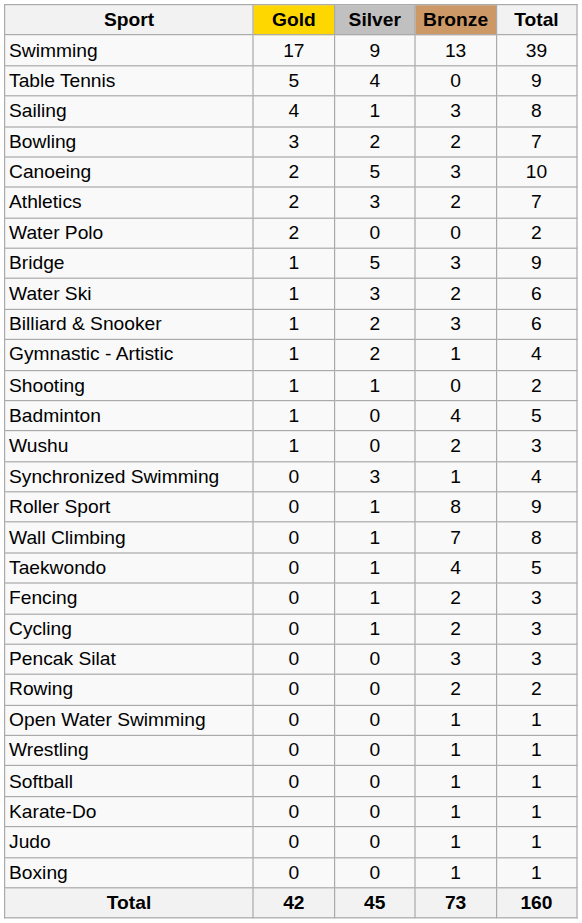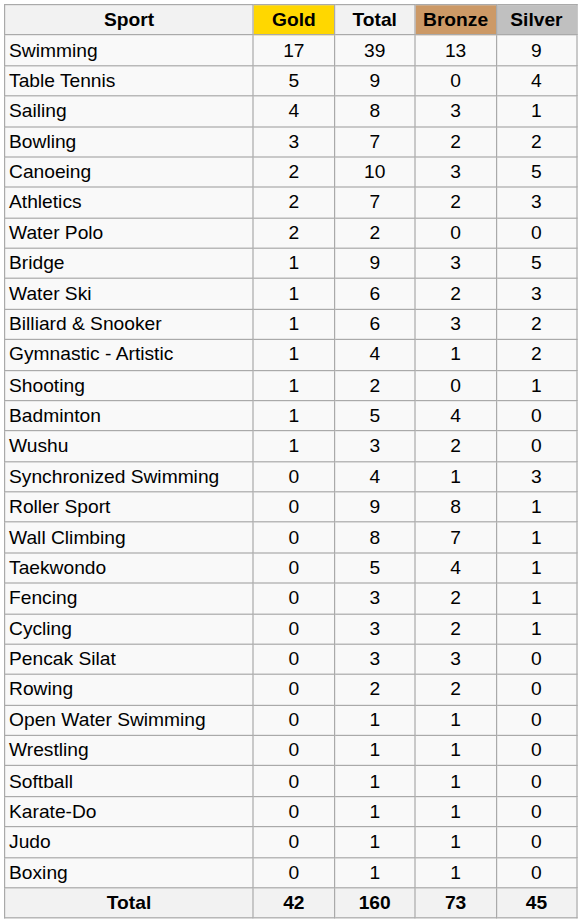columns swapped: Silver <-> Total
